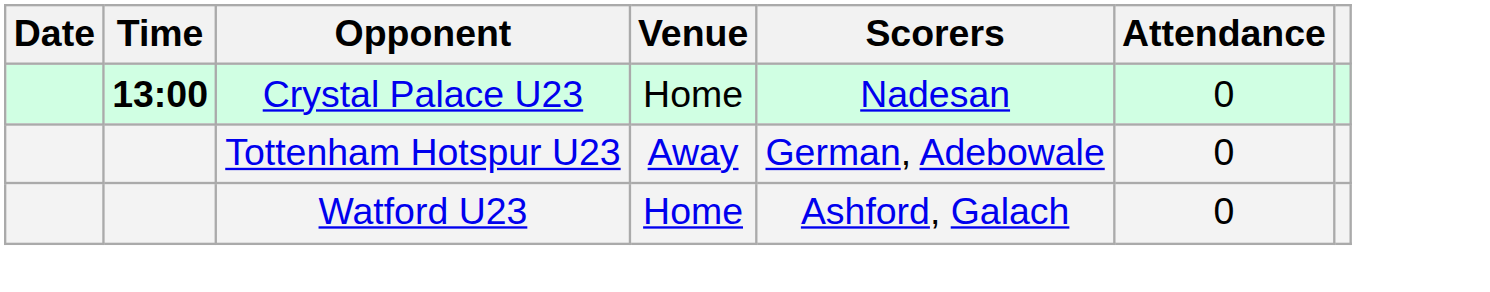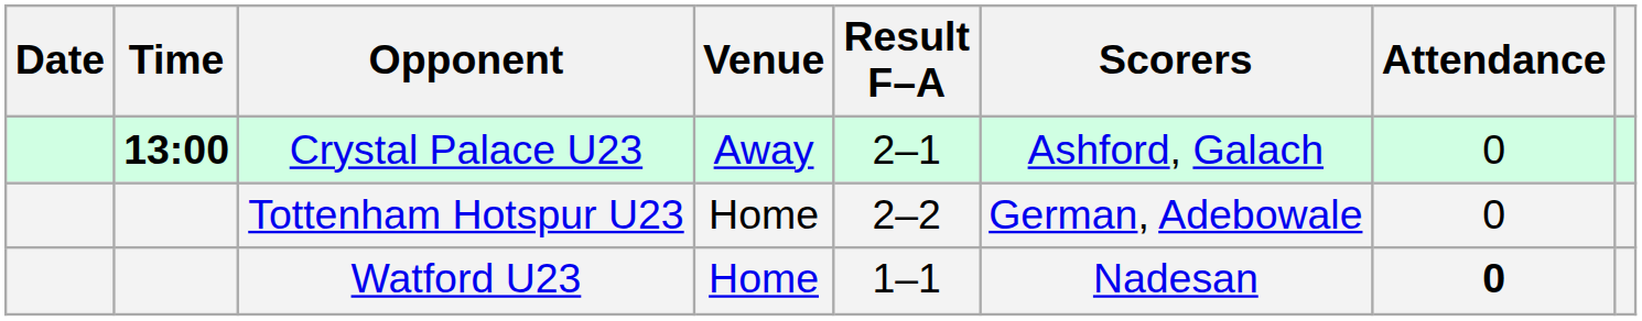+ column: Result F–A | 2–1 | 2–2 | 1–1
Crystal Palace U23 | Venue: Home -> Away
Crystal Palace U23 | Scorers: Nadesan -> Ashford, Galach
Tottenham Hotspur U23 | Venue: Away -> Home
Watford U23 | Scorers: Ashford, Galach -> Nadesan
Watford U23 | Attendance: normal -> bold
